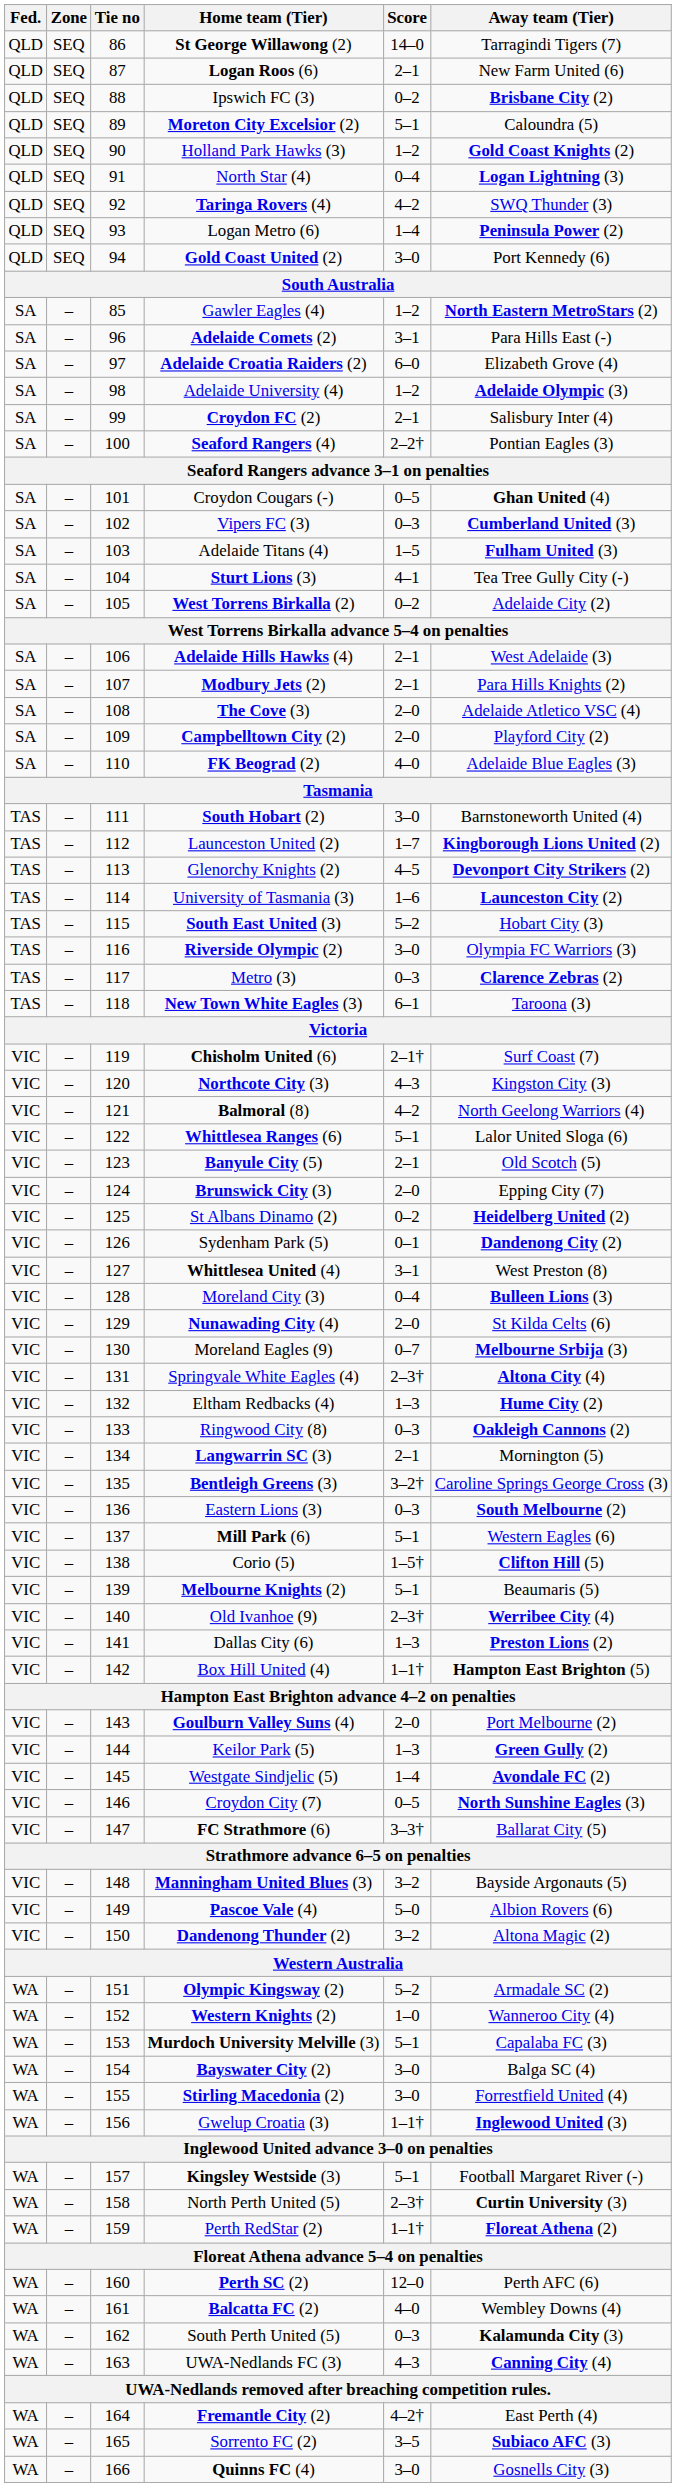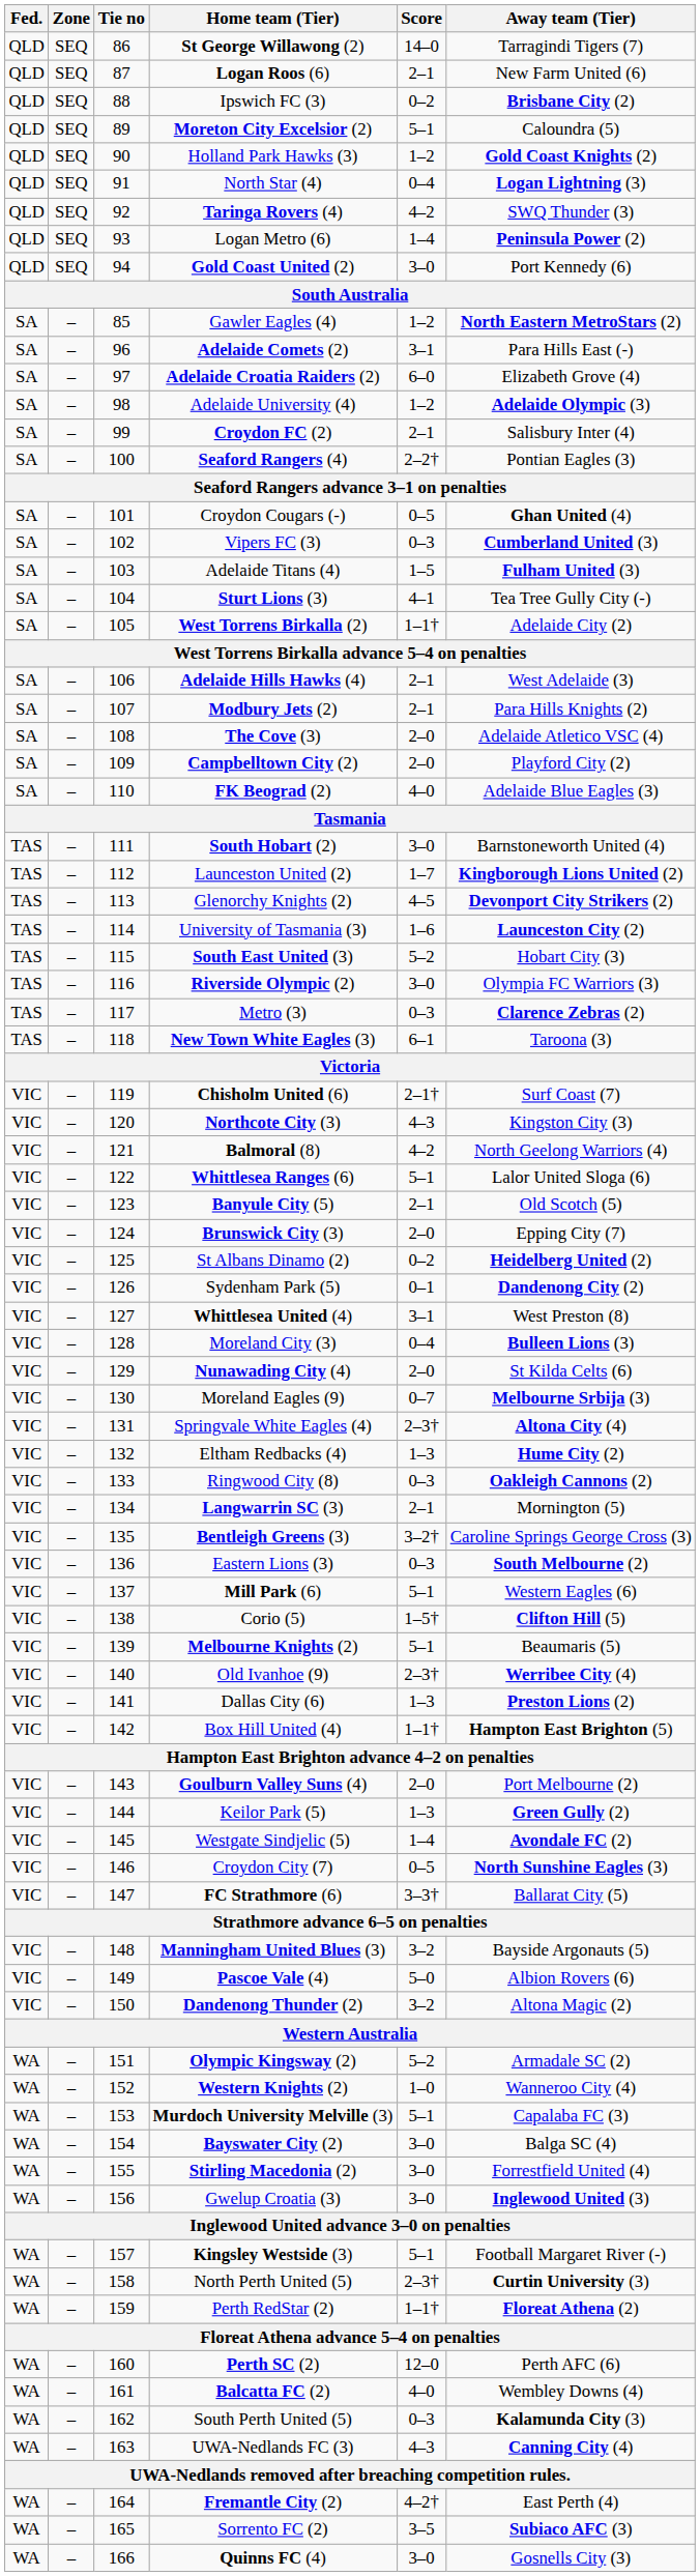West Torrens Birkalla (2) | Score: 0–2 -> 1–1†
Gwelup Croatia (3) | Score: 1–1† -> 3–0
